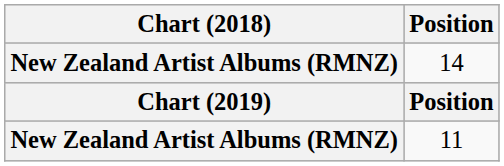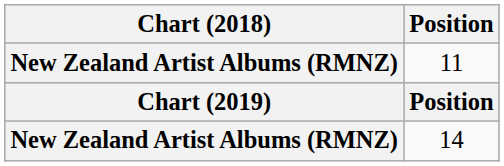rows swapped: 11 <-> 14
